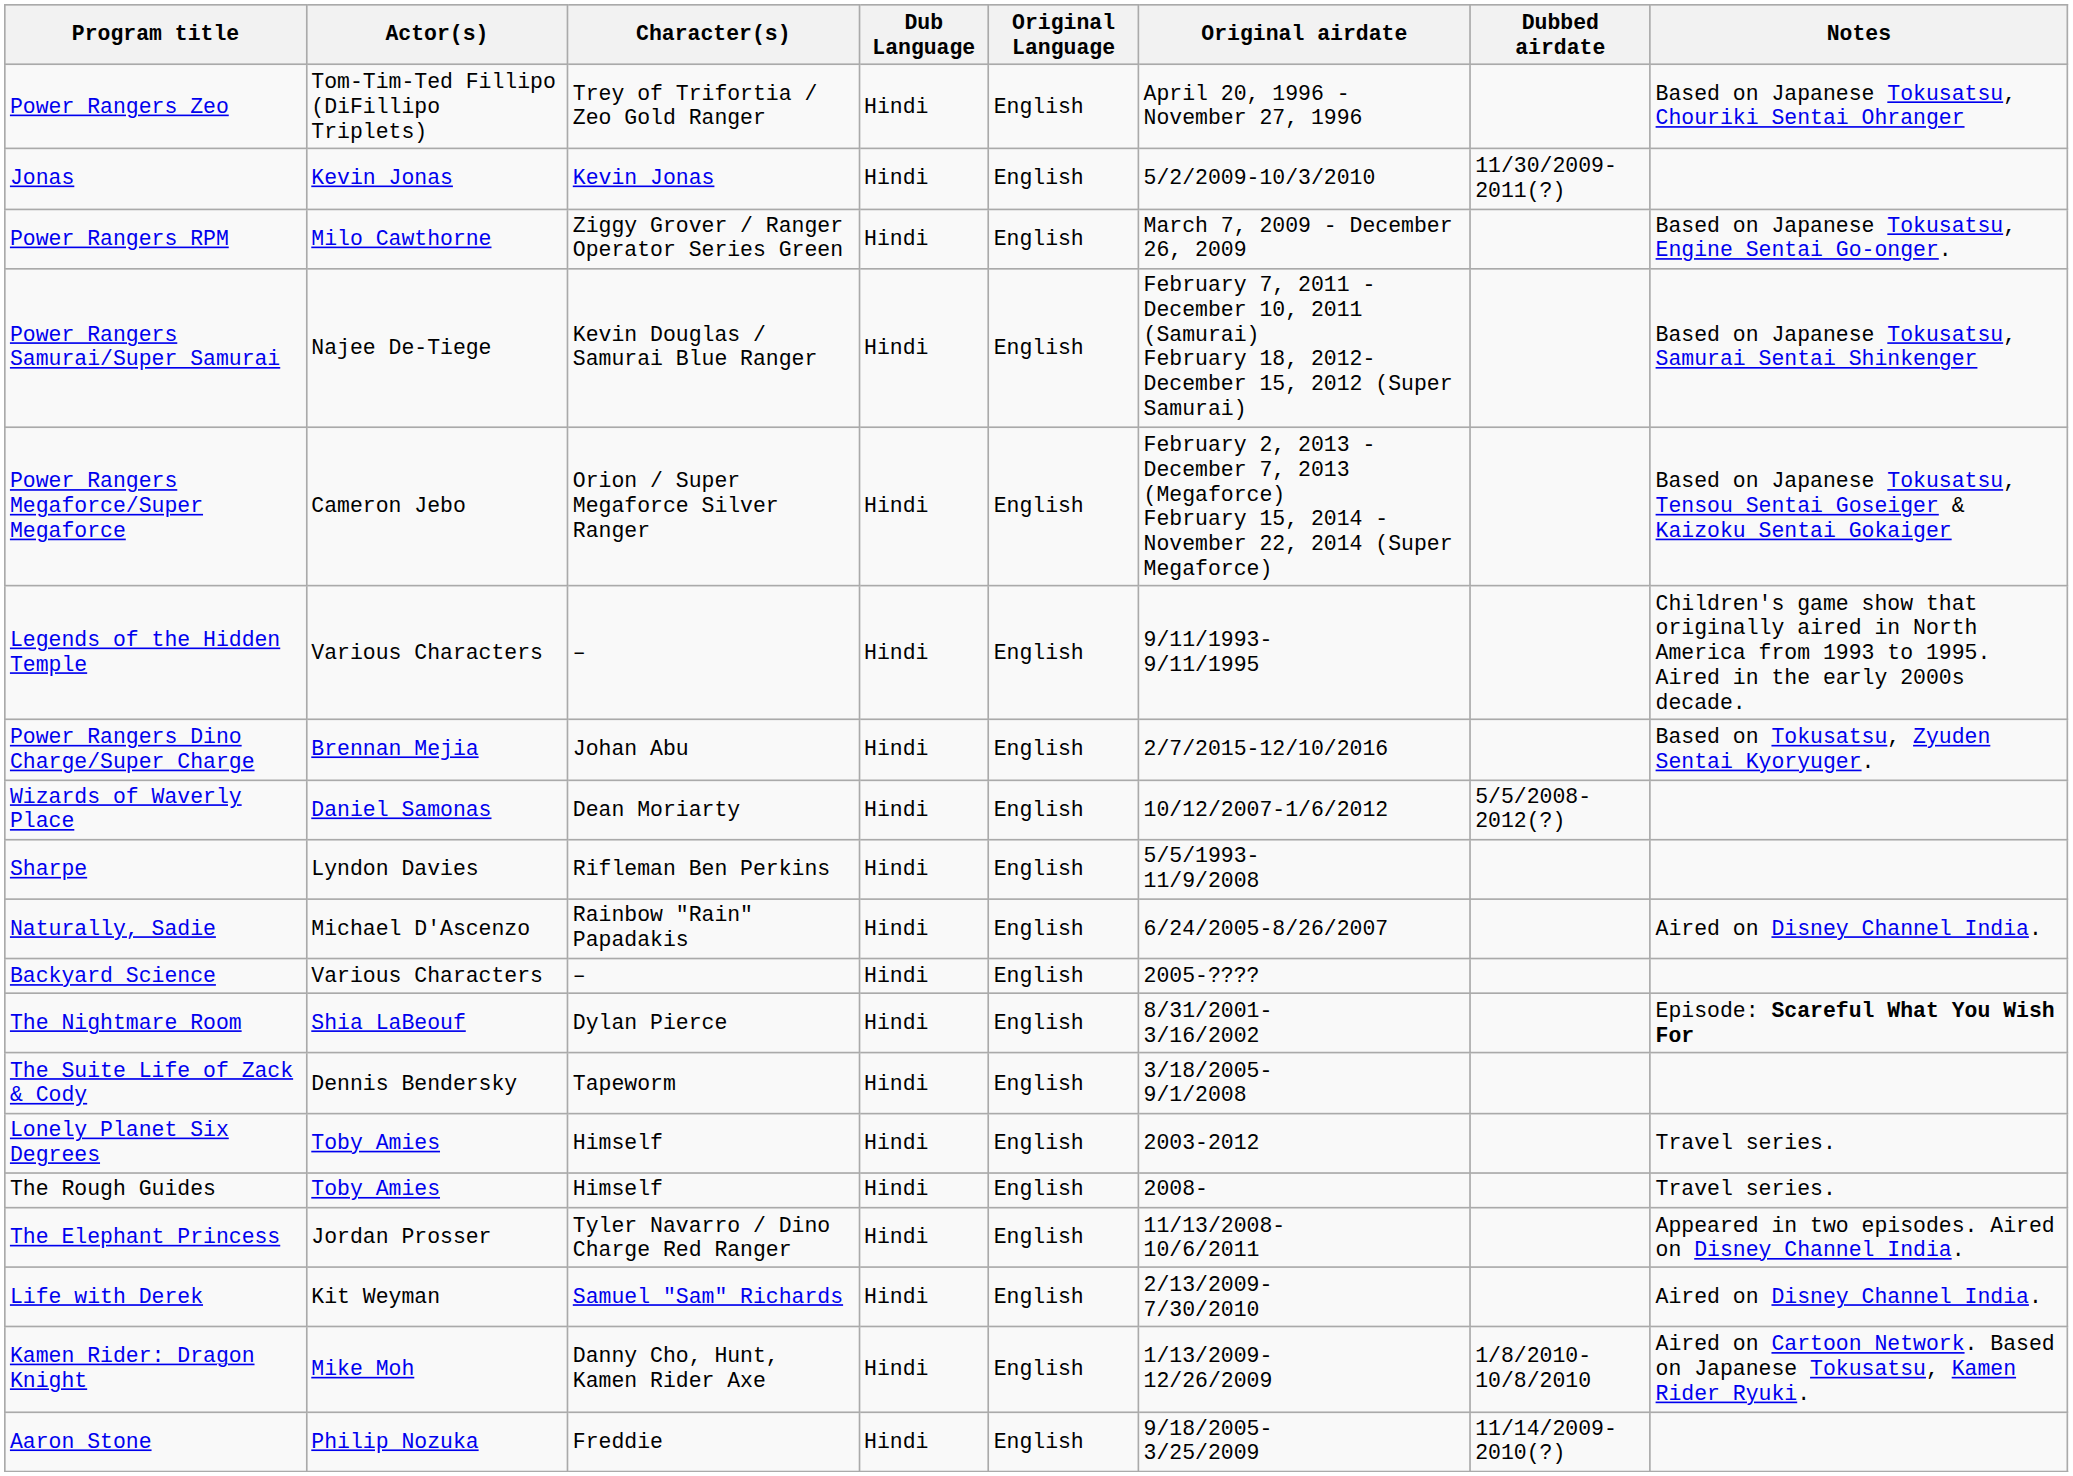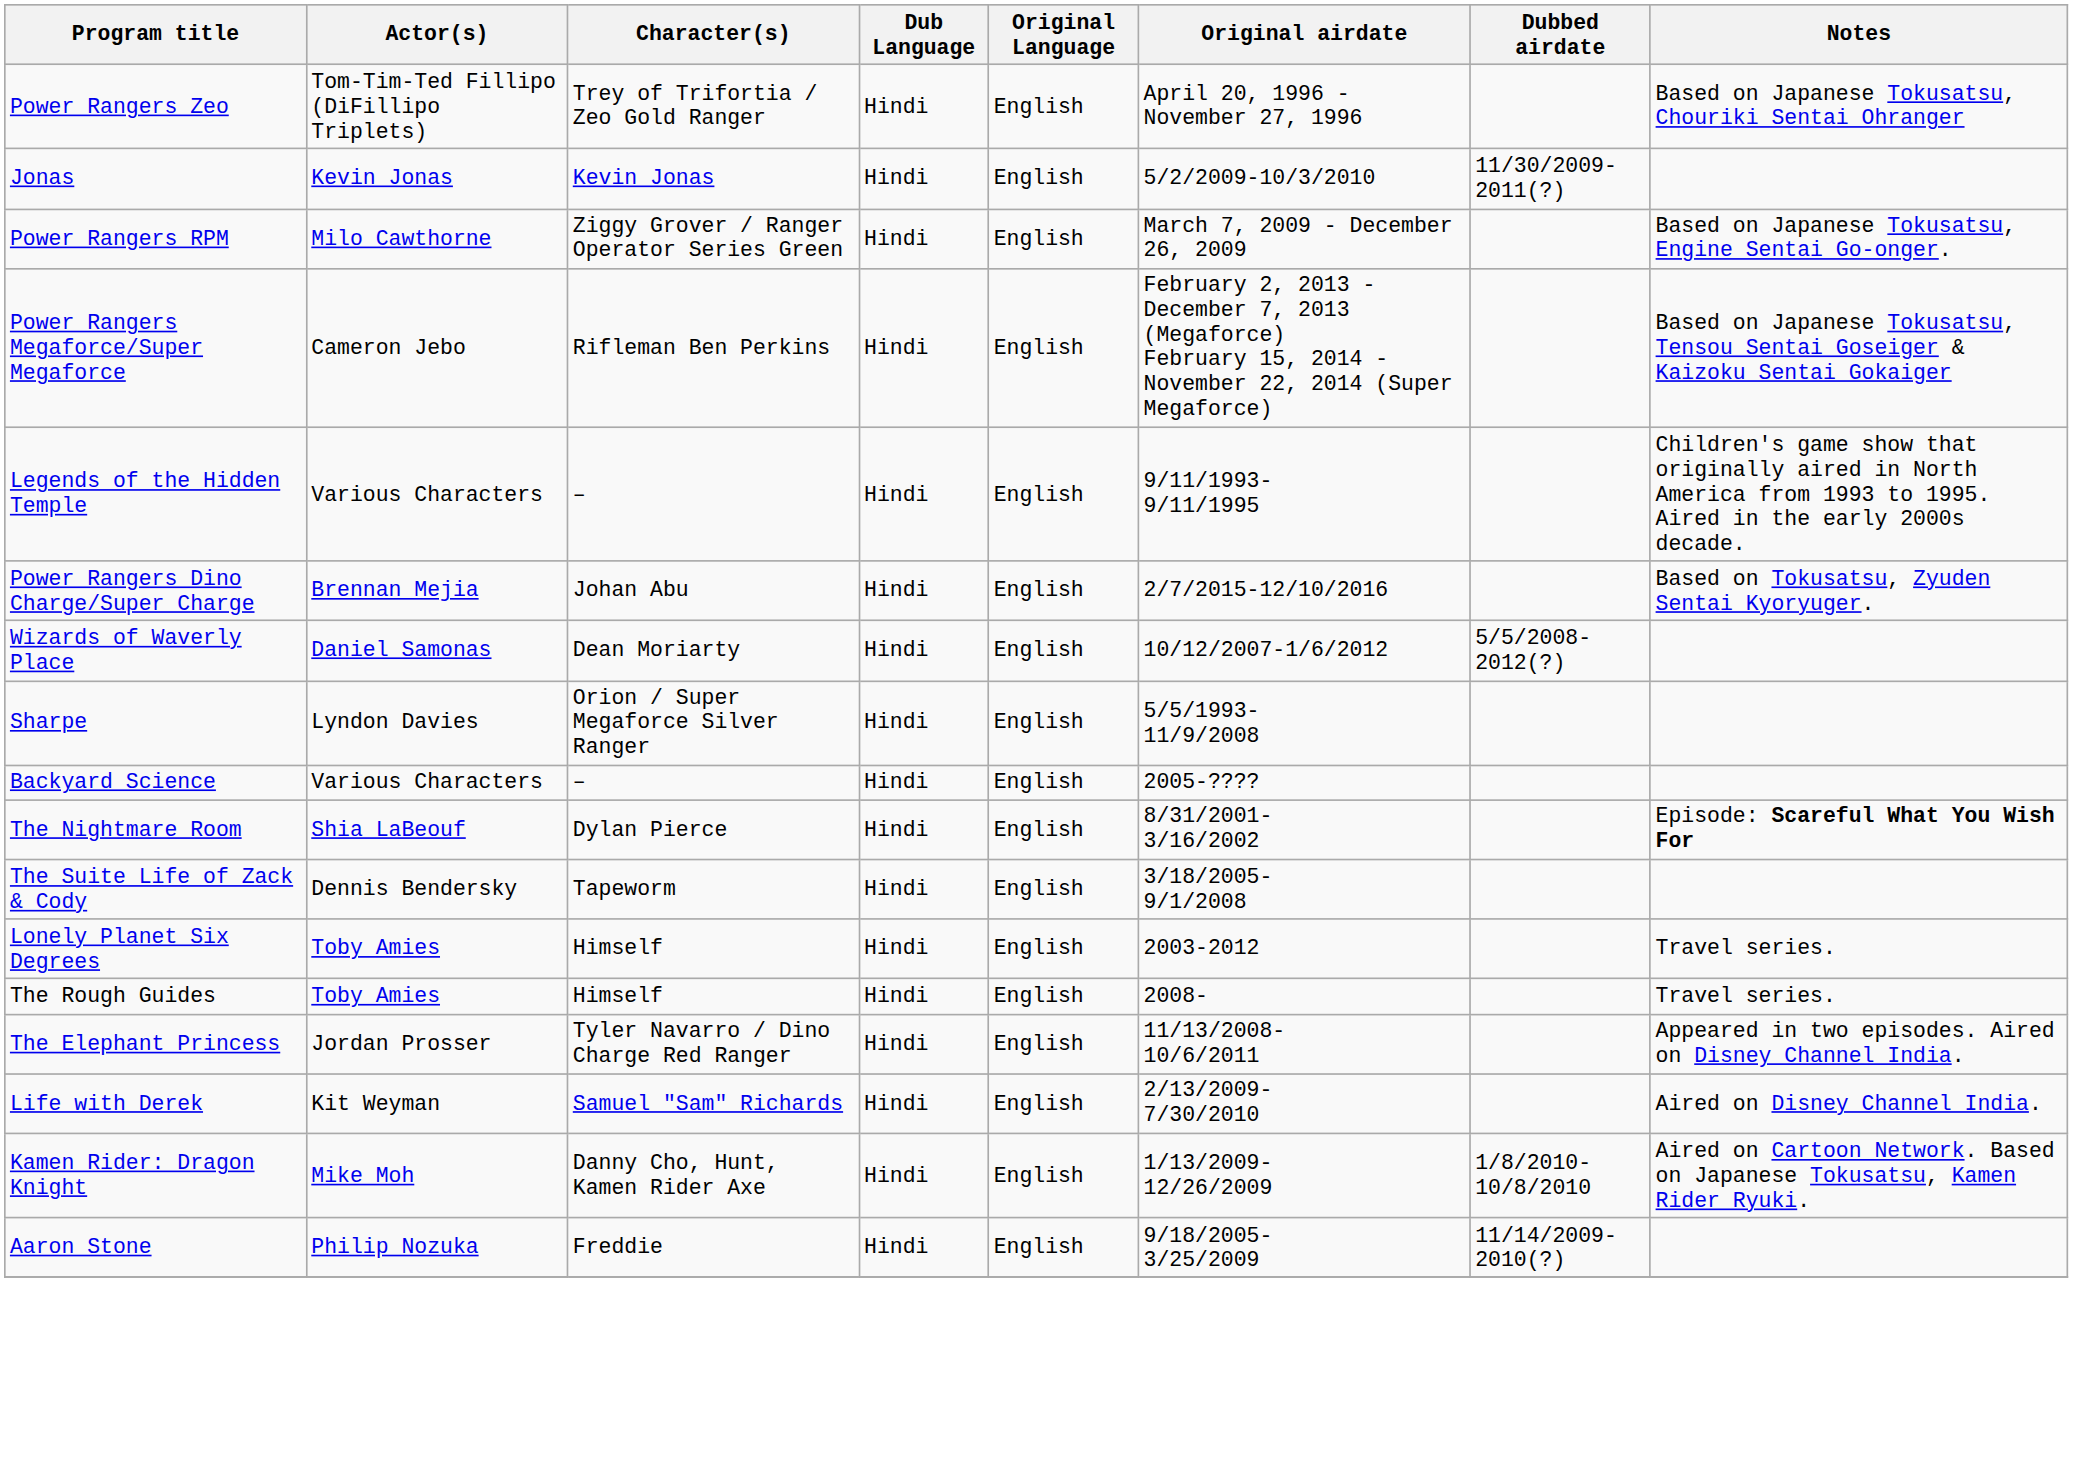- row: Power Rangers Samurai/Super Samurai | Najee De-Tiege | Kevin Douglas / Samurai Blue Ranger | Hindi | English | February 7, 2011 - December 10, 2011 (Samurai) February 18, 2012- December 15, 2012 (Super Samurai) | Based on Japanese Tokusatsu, Samurai Sentai Shinkenger
Power Rangers Megaforce/Super Megaforce | Character(s): Orion / Super Megaforce Silver Ranger -> Rifleman Ben Perkins
Sharpe | Character(s): Rifleman Ben Perkins -> Orion / Super Megaforce Silver Ranger
- row: Naturally, Sadie | Michael D'Ascenzo | Rainbow "Rain" Papadakis | Hindi | English | 6/24/2005-8/26/2007 | Aired on Disney Channel India.
